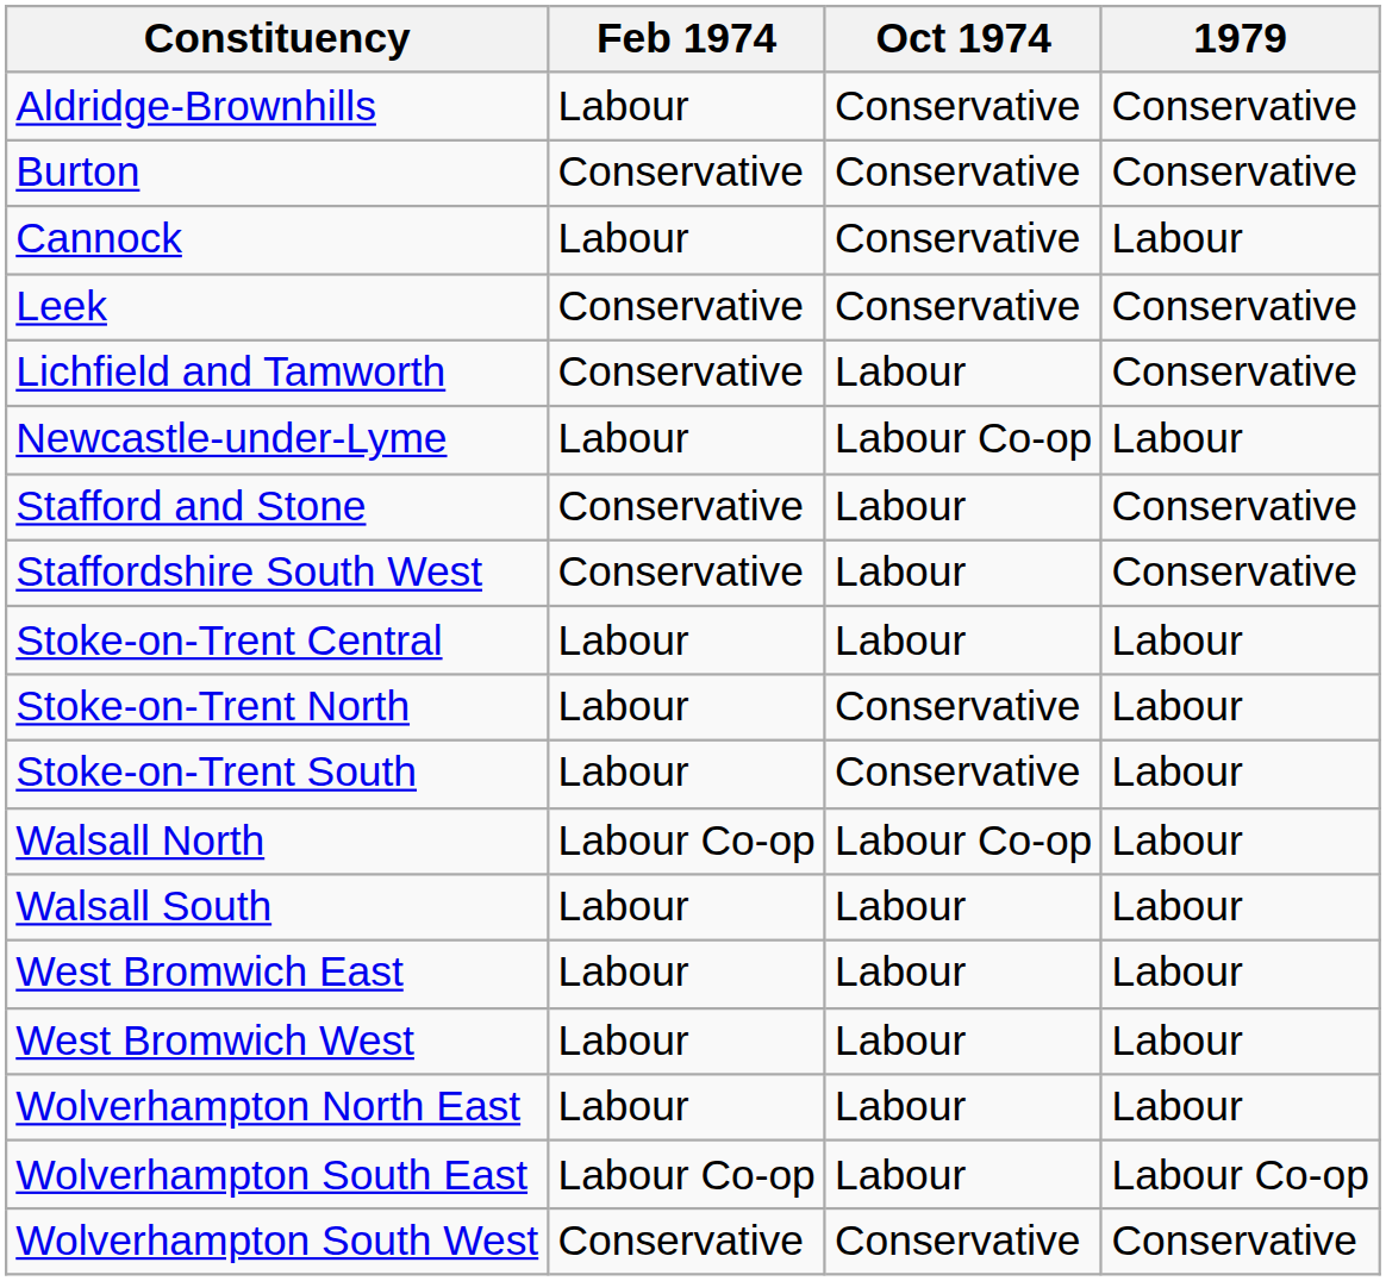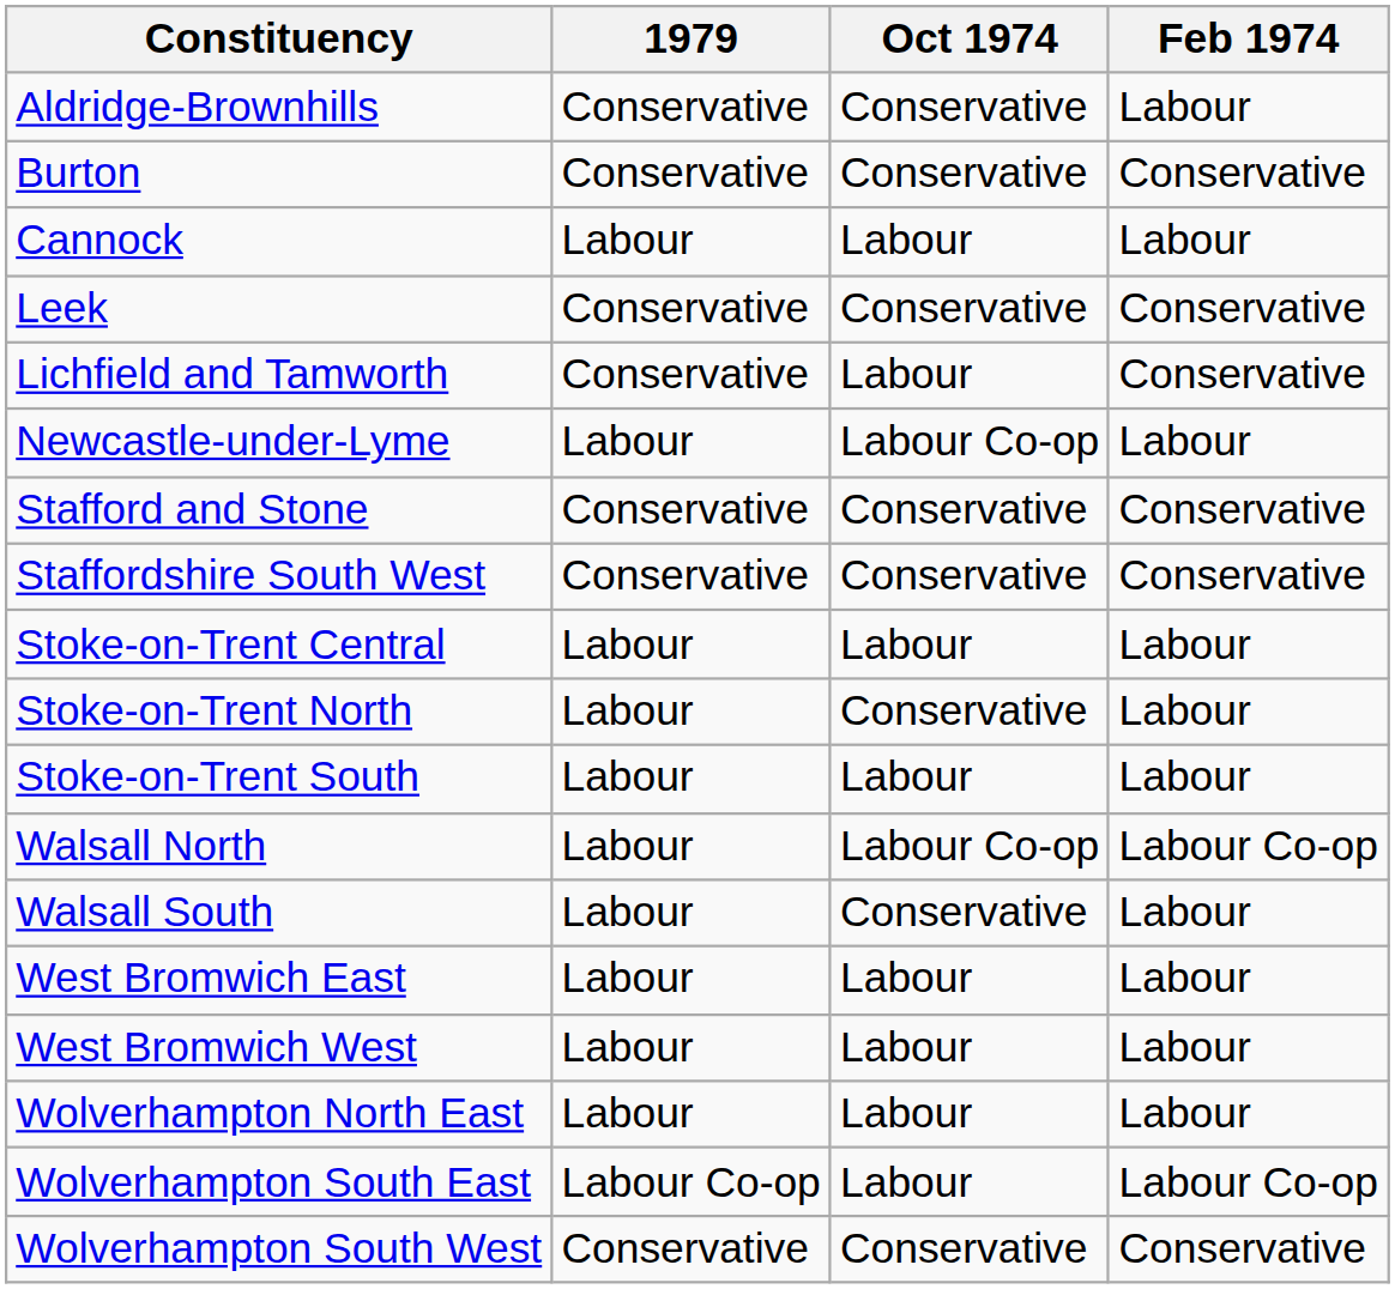columns swapped: Feb 1974 <-> 1979
Cannock | Oct 1974: Conservative -> Labour
Stafford and Stone | Oct 1974: Labour -> Conservative
Staffordshire South West | Oct 1974: Labour -> Conservative
Stoke-on-Trent South | Oct 1974: Conservative -> Labour
Walsall South | Oct 1974: Labour -> Conservative
